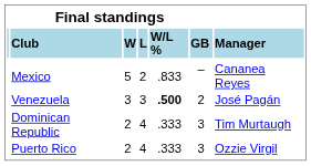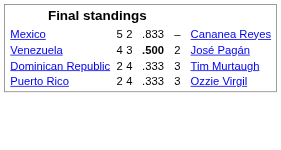- row: Club | W | L | W/L % | GB | Manager
Venezuela | column 3: 3 -> 4
